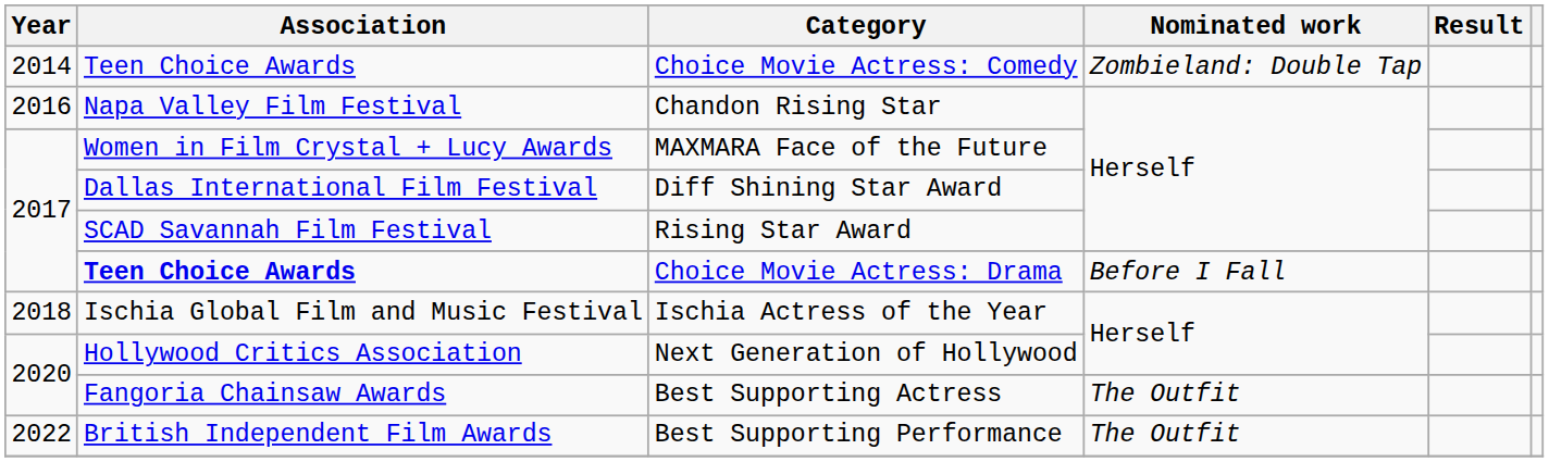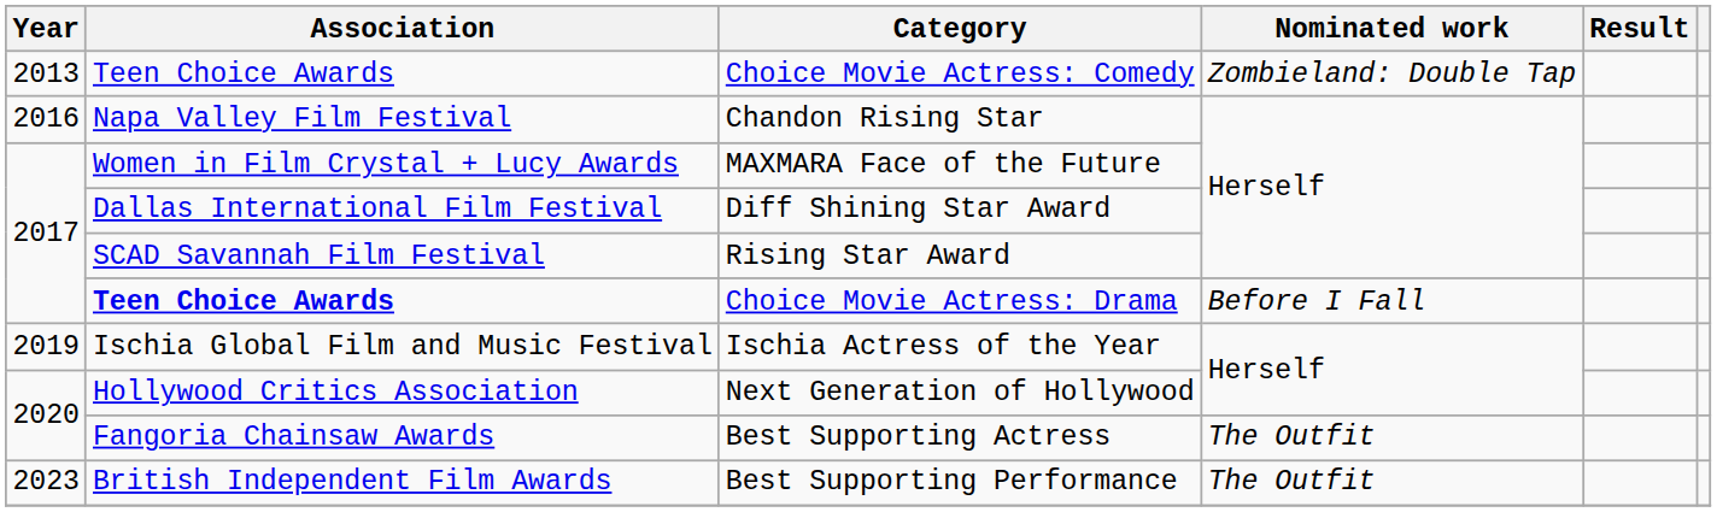Choice Movie Actress: Comedy | Year: 2014 -> 2013
Ischia Actress of the Year | Year: 2018 -> 2019
Best Supporting Performance | Year: 2022 -> 2023
